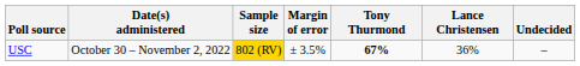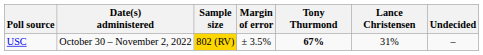USC | Lance Christensen: 36% -> 31%
